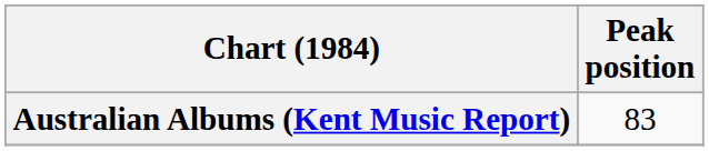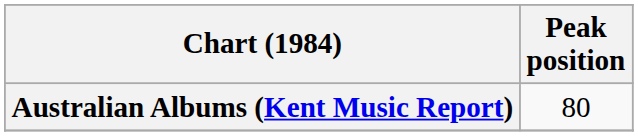Australian Albums (Kent Music Report) | Peak position: 83 -> 80
